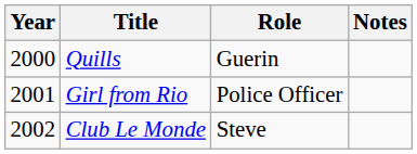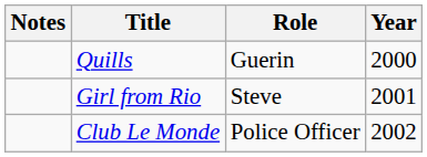columns swapped: Year <-> Notes
Girl from Rio | Role: Police Officer -> Steve
Club Le Monde | Role: Steve -> Police Officer
